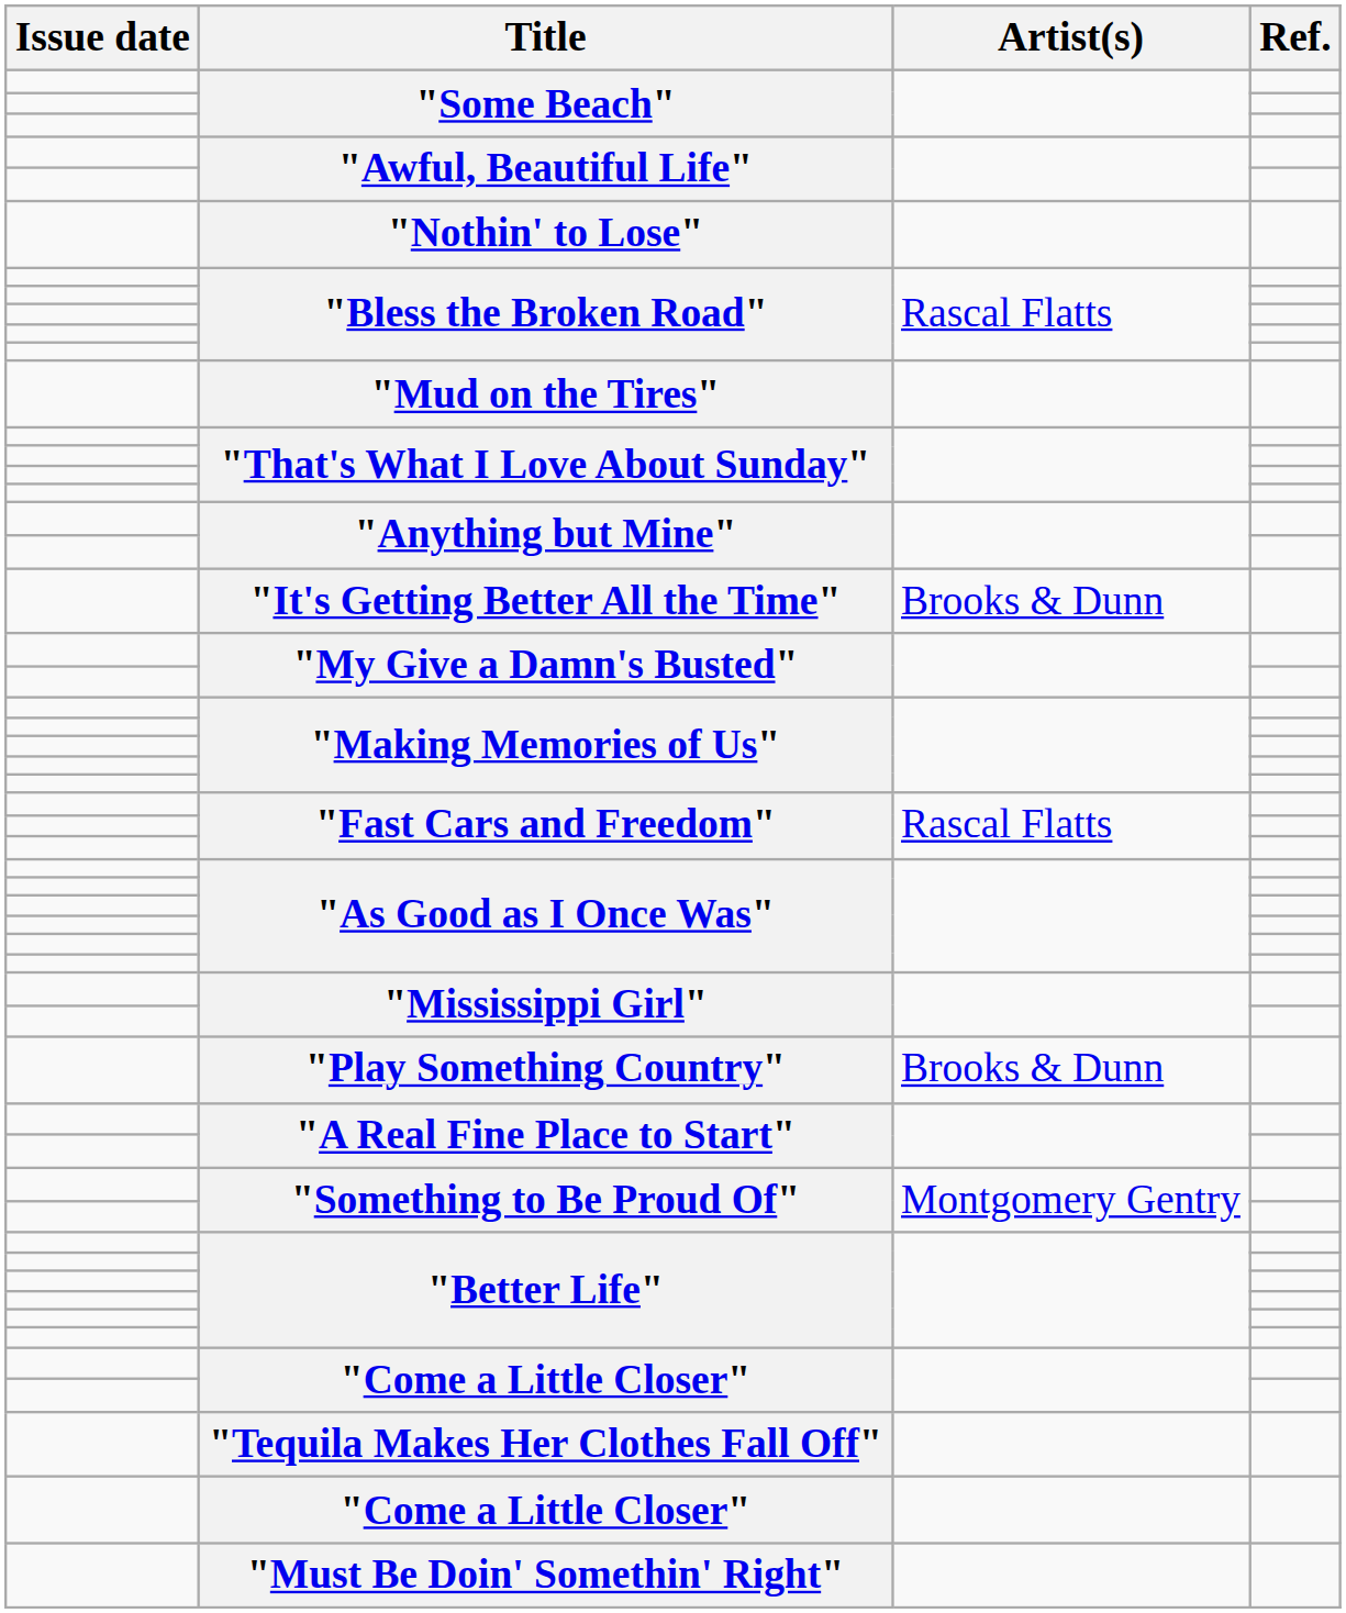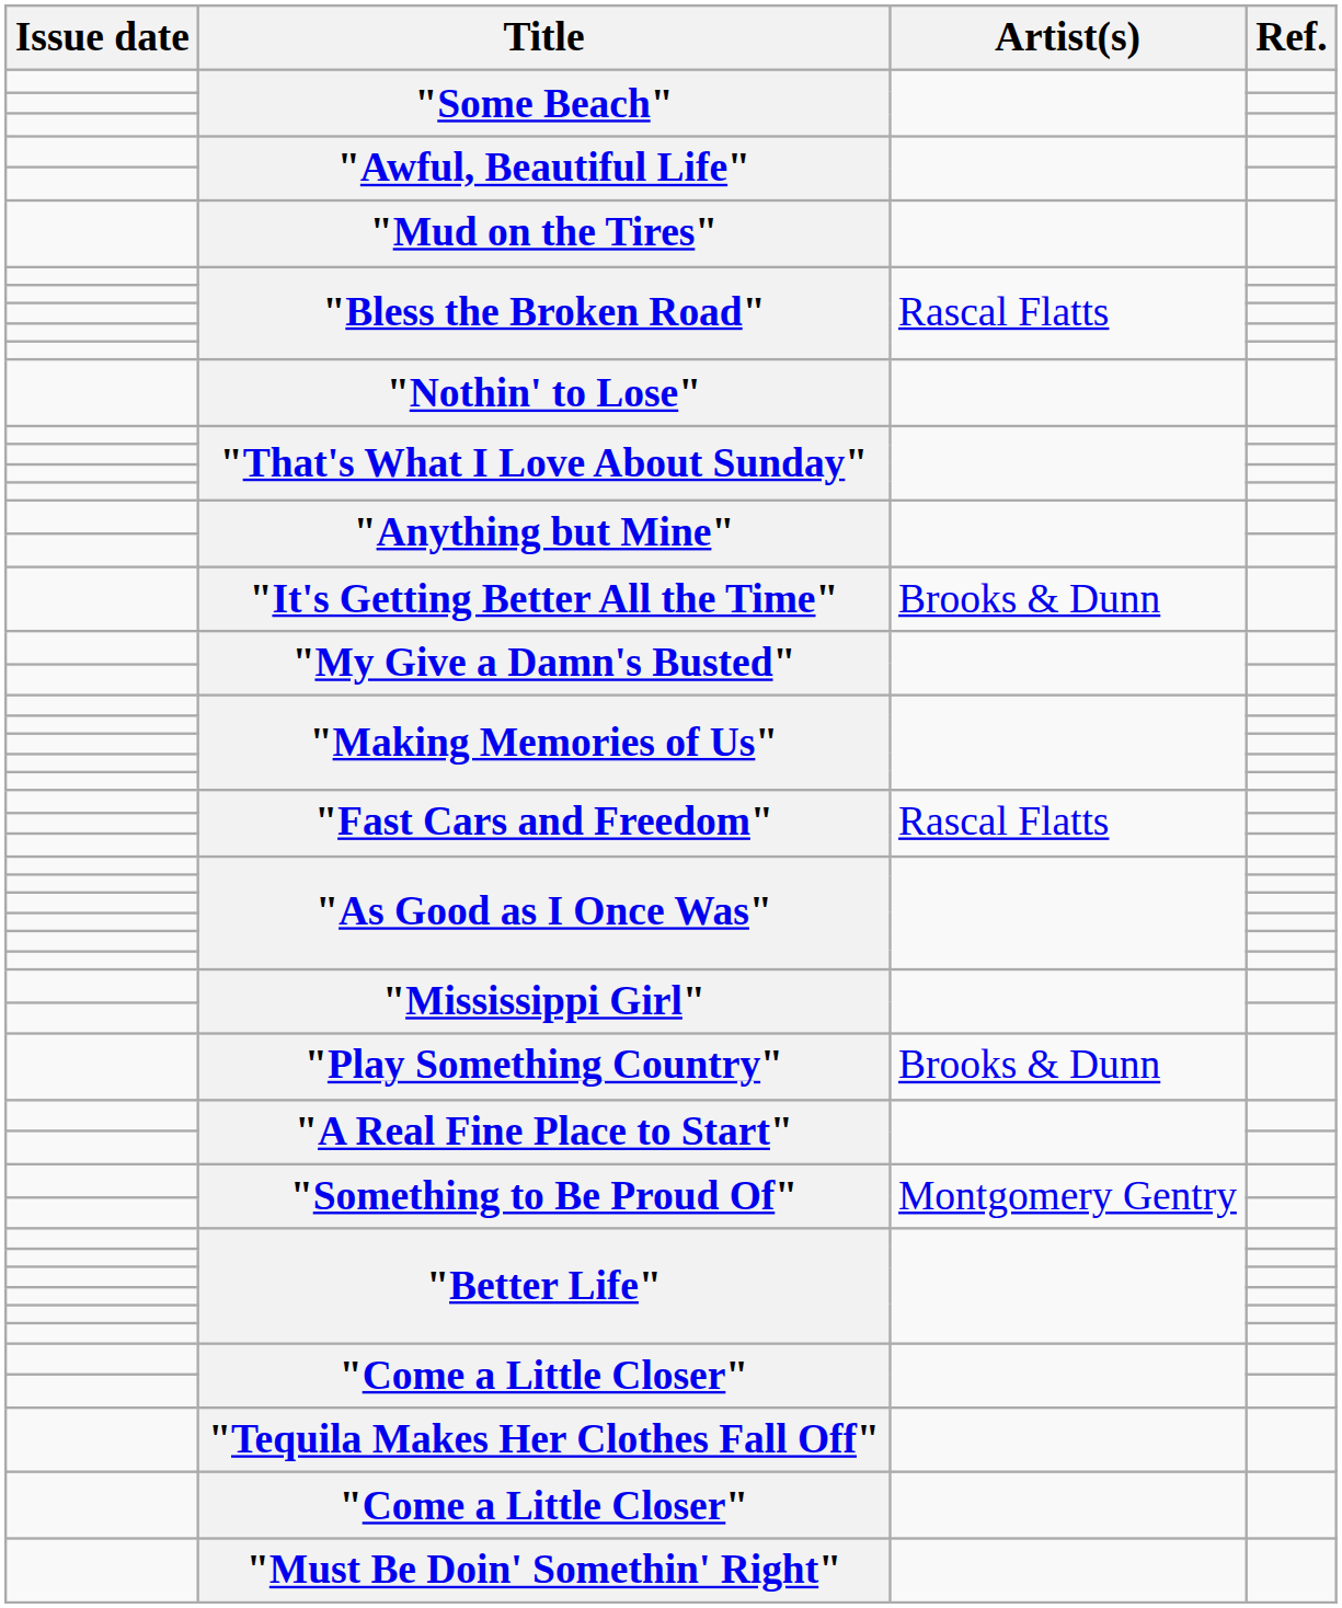rows swapped: "Mud on the Tires" <-> "Nothin' to Lose"
